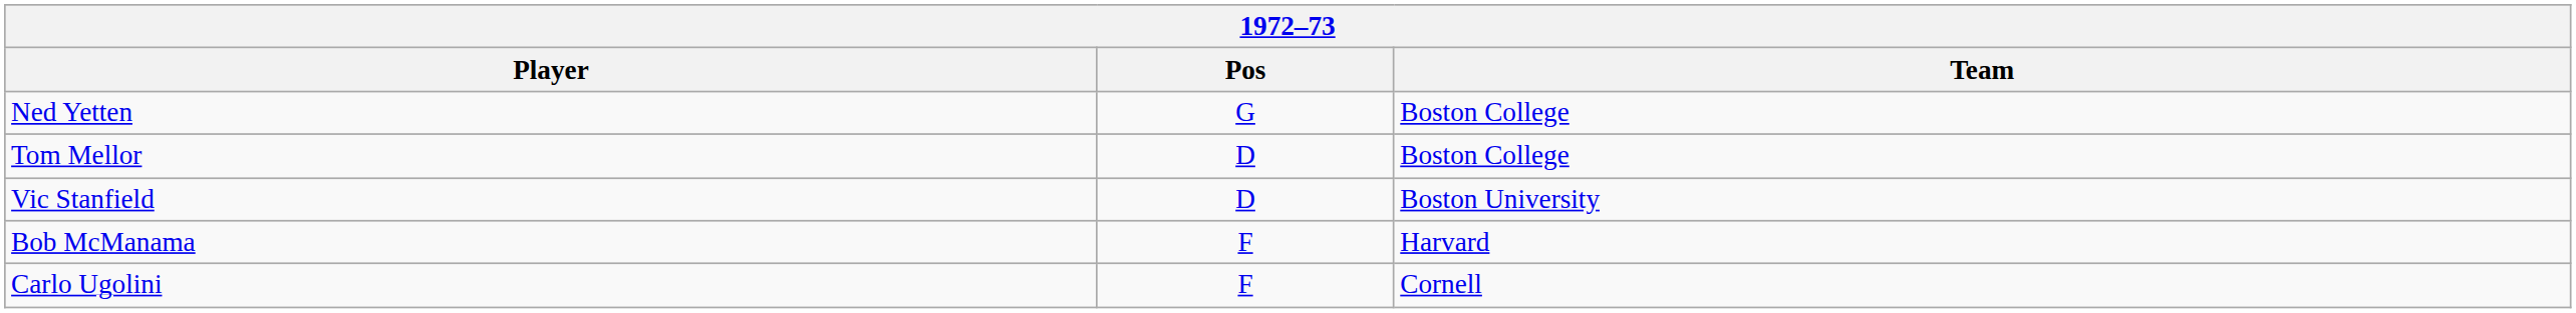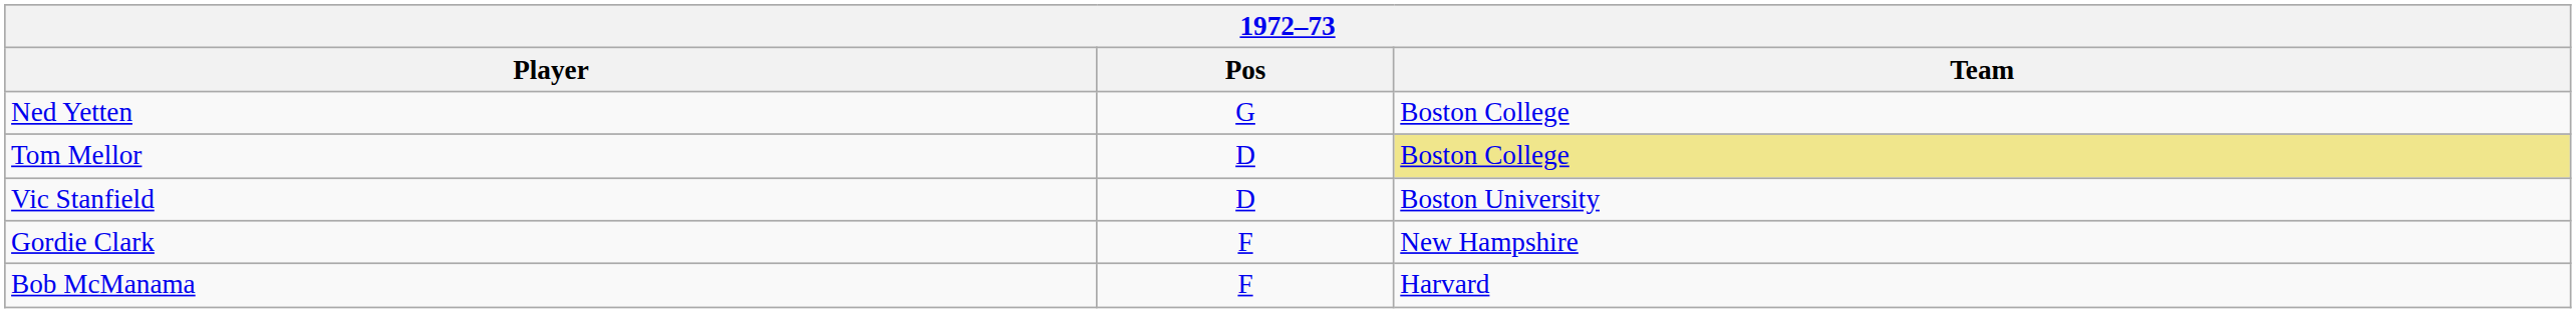Tom Mellor | Team: no background -> khaki background
+ row: Gordie Clark | F | New Hampshire
- row: Carlo Ugolini | F | Cornell
